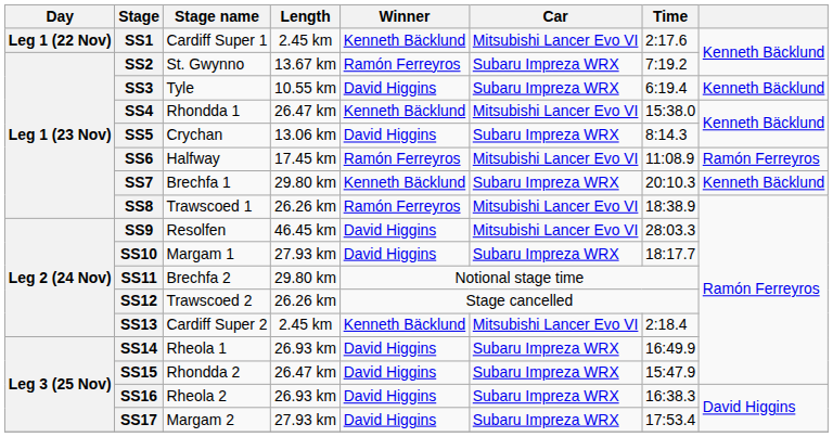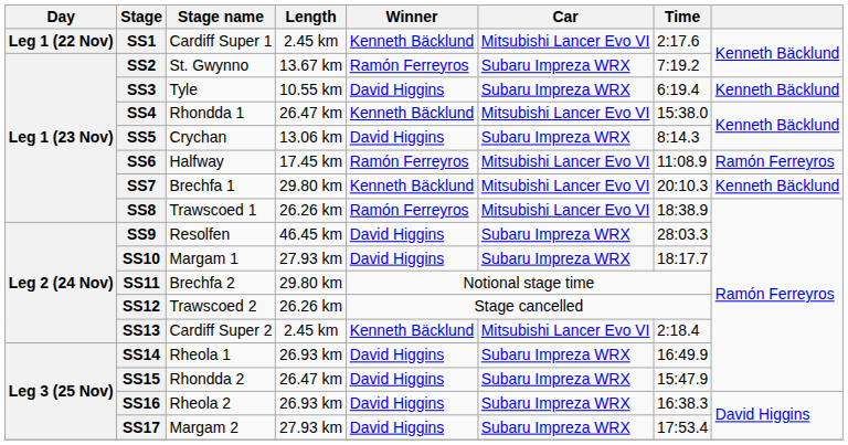SS7 | Car: Subaru Impreza WRX -> Mitsubishi Lancer Evo VI
SS9 | Car: Mitsubishi Lancer Evo VI -> Subaru Impreza WRX
